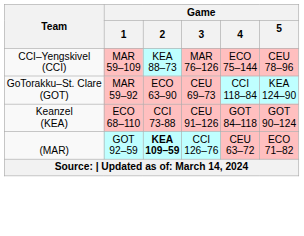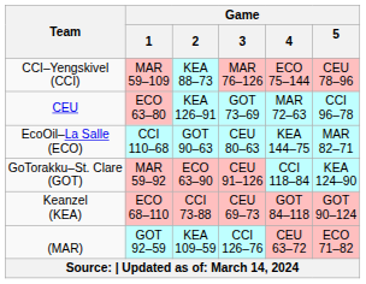+ row: CEU | ECO 63–80 | KEA 126–91 | GOT 73–69 | MAR 72–63 | CCI 96–78
+ row: EcoOil–La Salle (ECO) | CCI 110–68 | GOT 90–63 | CEU 80–63 | KEA 144–75 | MAR 82–71
GoTorakku–St. Clare (GOT) | Game / 3: CEU 69–73 -> CEU 91–126
Keanzel (KEA) | Game / 3: CEU 91–126 -> CEU 69–73
(MAR) | Game / 2: bold -> normal
